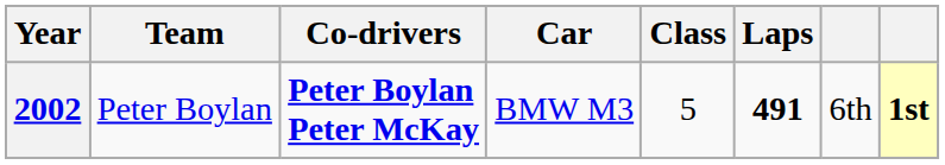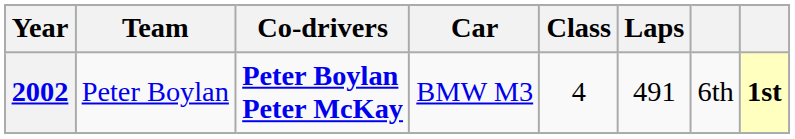2002 | Class: 5 -> 4
2002 | Laps: bold -> normal
